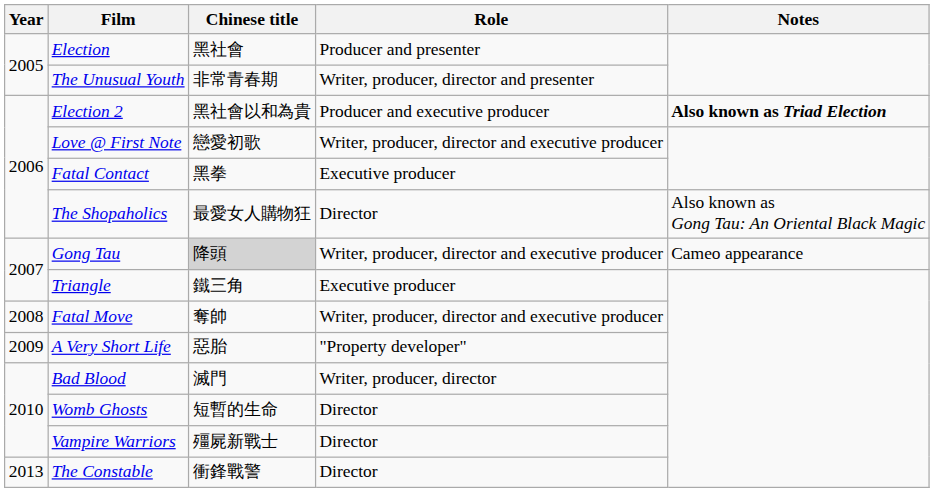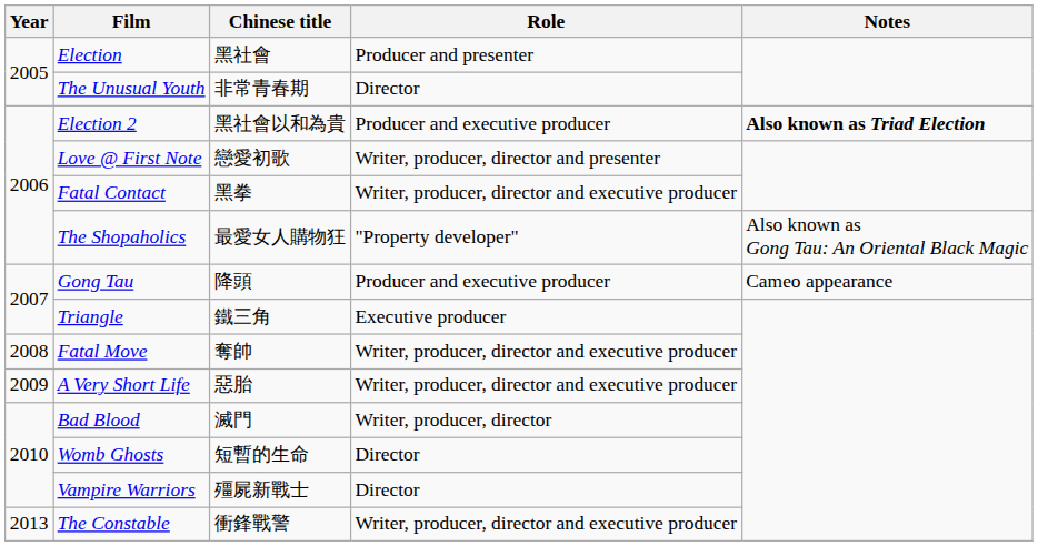The Unusual Youth | Role: Writer, producer, director and presenter -> Director
Love @ First Note | Role: Writer, producer, director and executive producer -> Writer, producer, director and presenter
Fatal Contact | Role: Executive producer -> Writer, producer, director and executive producer
The Shopaholics | Role: Director -> "Property developer"
Gong Tau | Chinese title: lightgrey background -> no background
Gong Tau | Role: Writer, producer, director and executive producer -> Producer and executive producer
A Very Short Life | Role: "Property developer" -> Writer, producer, director and executive producer
The Constable | Role: Director -> Writer, producer, director and executive producer
